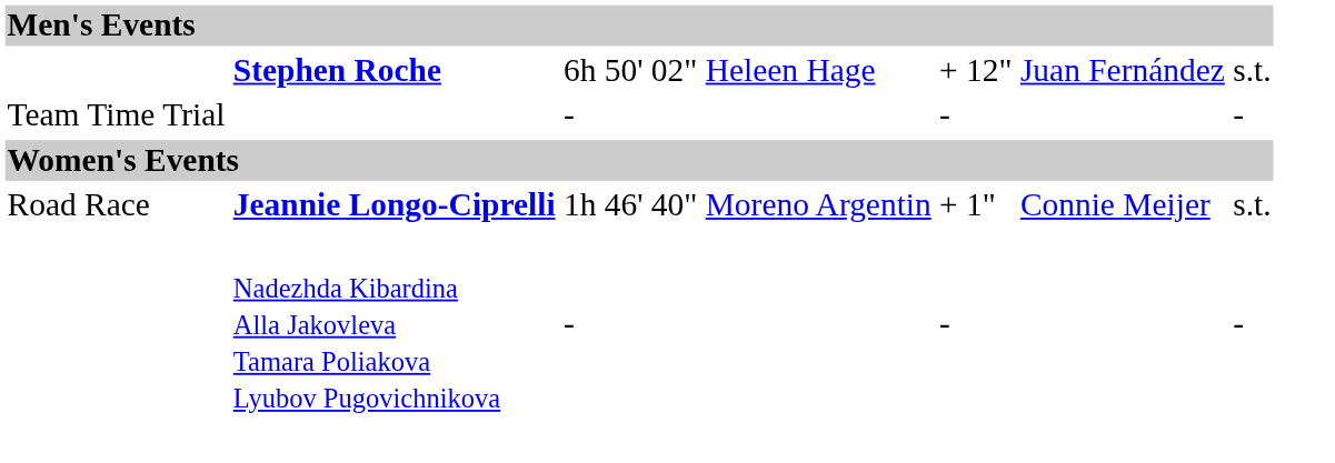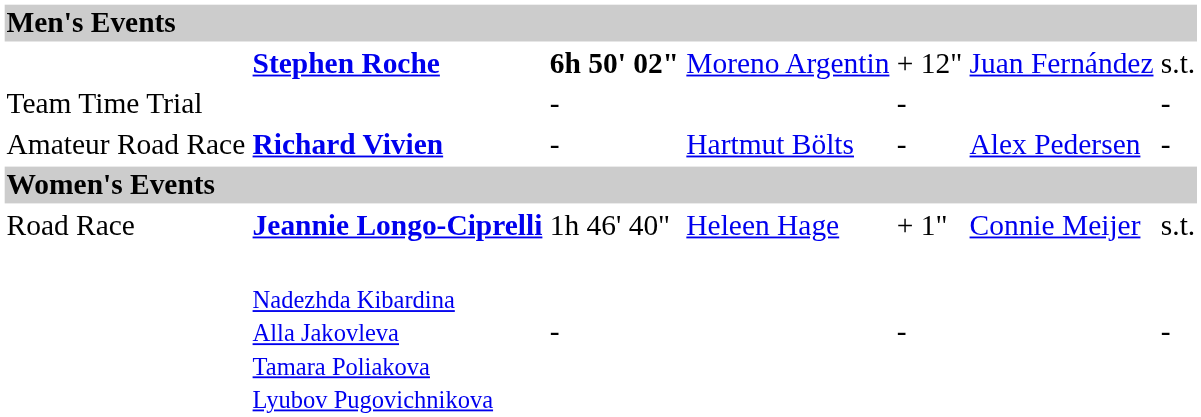Stephen Roche | column 3: normal -> bold
Stephen Roche | column 4: Heleen Hage -> Moreno Argentin
+ row: Amateur Road Race | Richard Vivien | - | Hartmut Bölts | - | Alex Pedersen | -
Jeannie Longo-Ciprelli | column 4: Moreno Argentin -> Heleen Hage
